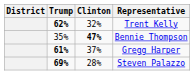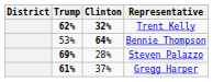Trent Kelly | Clinton: normal -> bold
Bennie Thompson | Trump: 35% -> 53%
Bennie Thompson | Clinton: 47% -> 64%
rows swapped: Gregg Harper <-> Steven Palazzo
